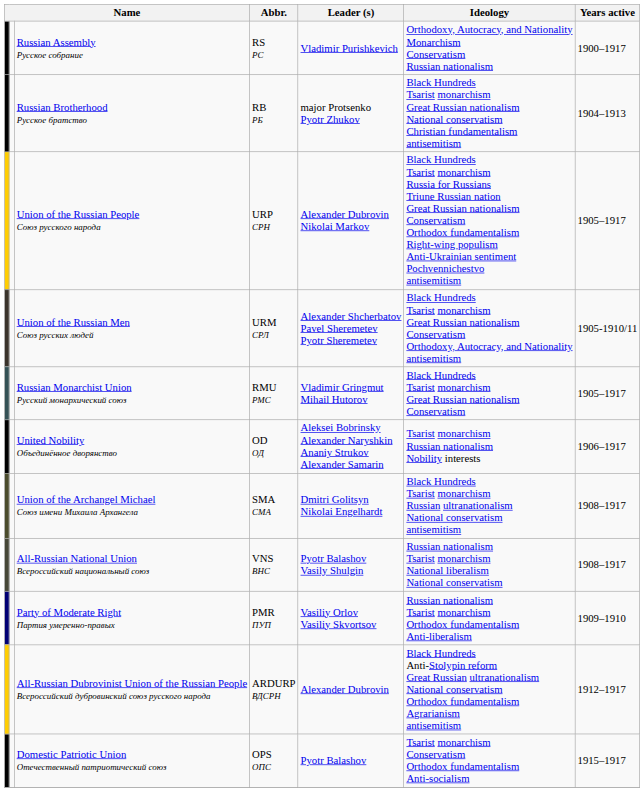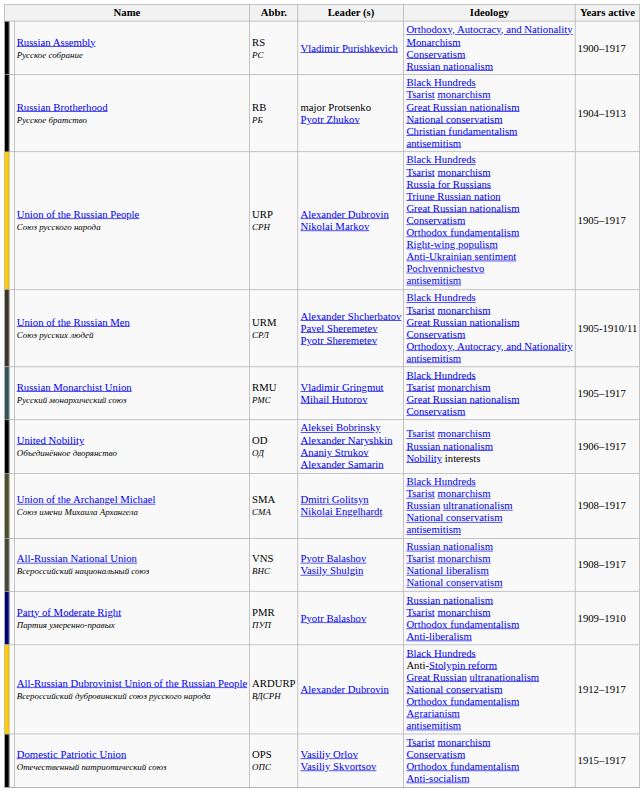Party of Moderate Right Партия умеренно-правых | Leader (s): Vasiliy Orlov Vasiliy Skvortsov -> Pyotr Balashov
Domestic Patriotic Union Отечественный патриотический союз | Leader (s): Pyotr Balashov -> Vasiliy Orlov Vasiliy Skvortsov
